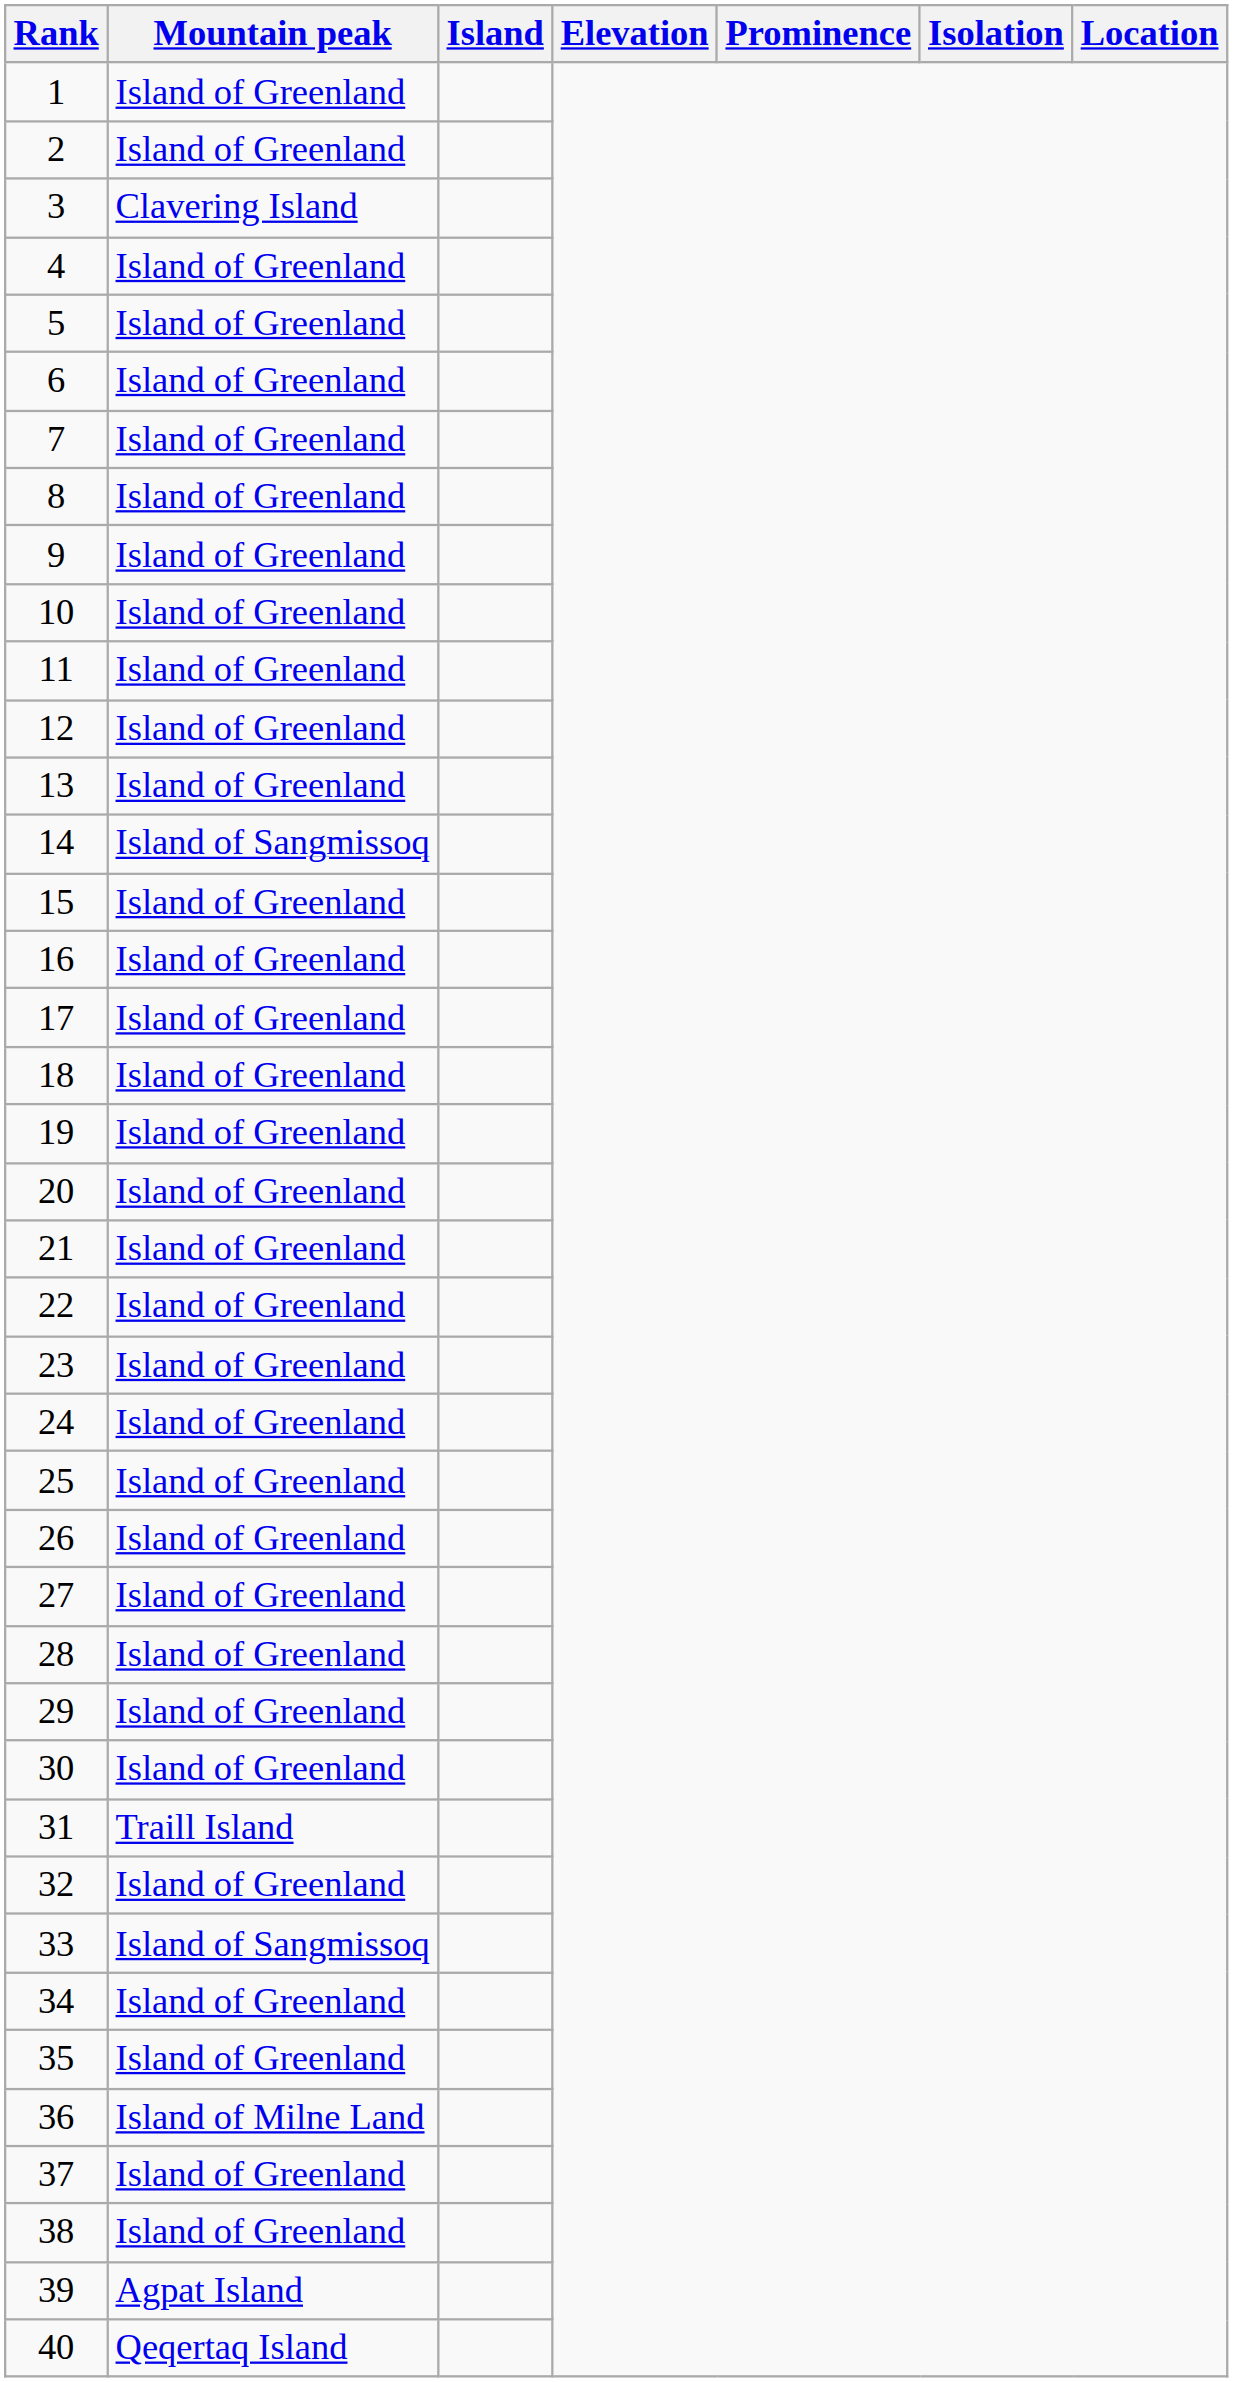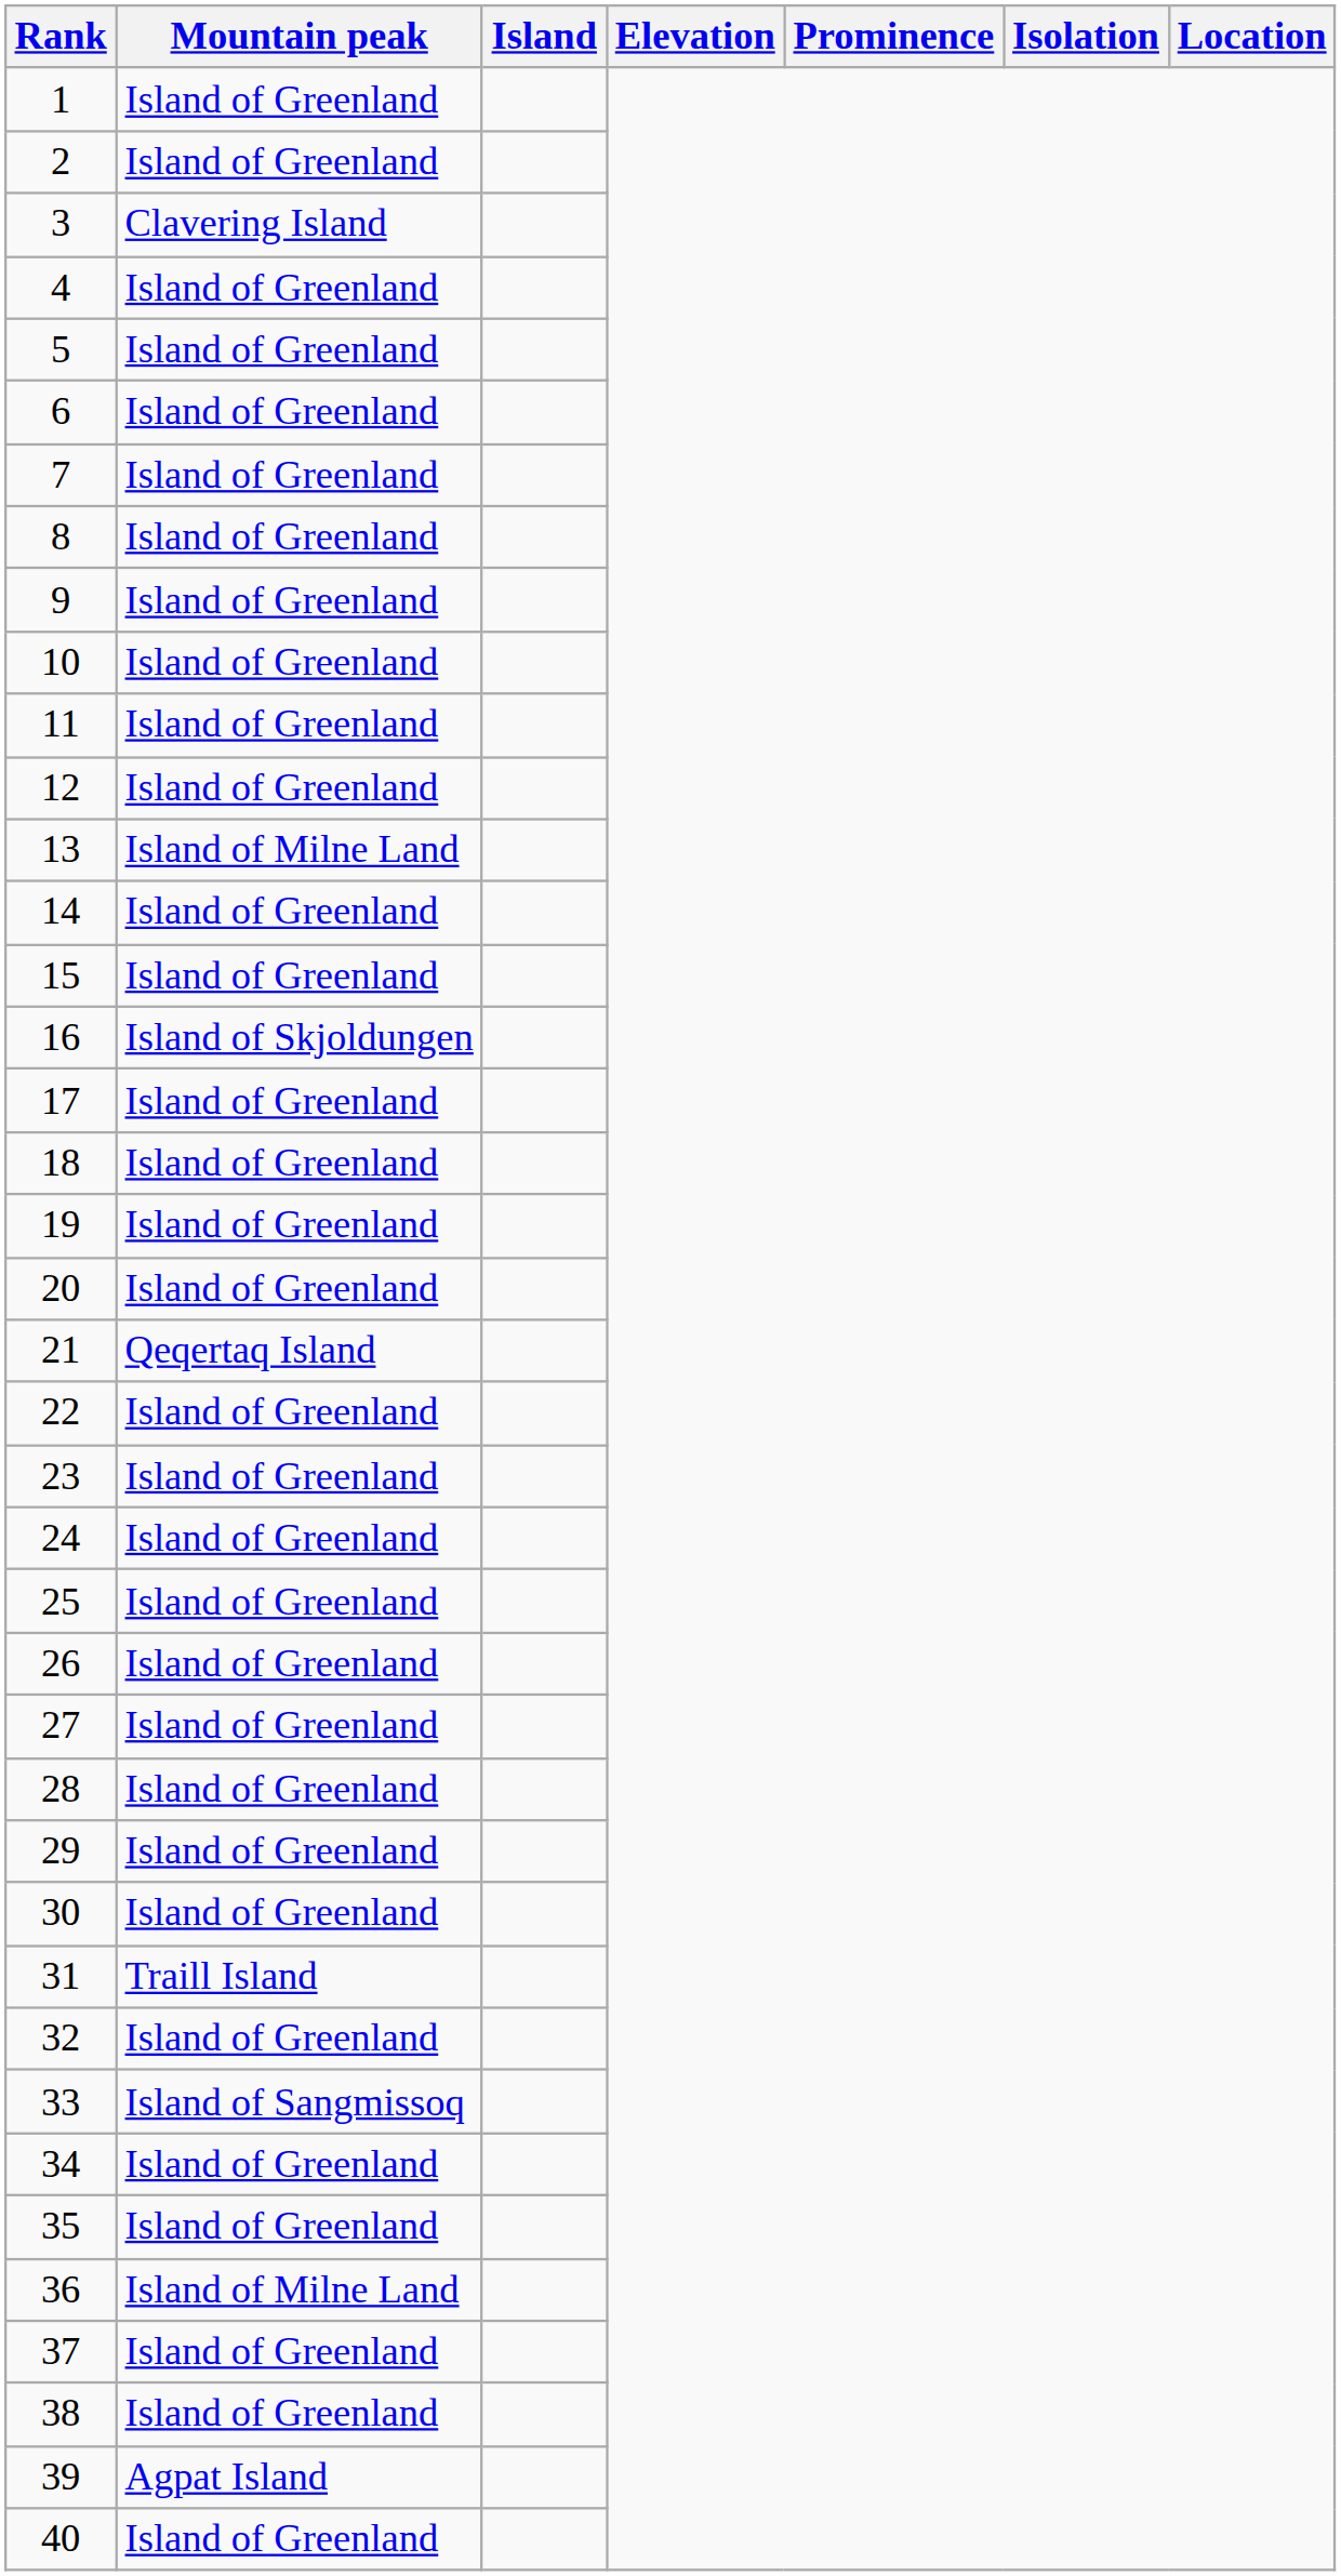13 | Mountain peak: Island of Greenland -> Island of Milne Land
14 | Mountain peak: Island of Sangmissoq -> Island of Greenland
16 | Mountain peak: Island of Greenland -> Island of Skjoldungen
21 | Mountain peak: Island of Greenland -> Qeqertaq Island
40 | Mountain peak: Qeqertaq Island -> Island of Greenland
